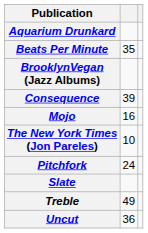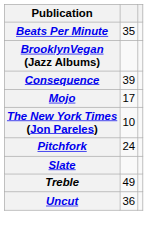- row: Aquarium Drunkard
Mojo | column 2: 16 -> 17
